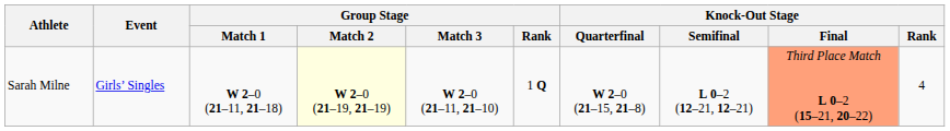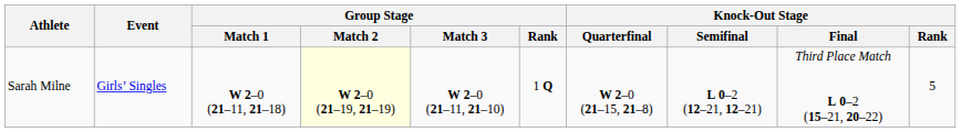Sarah Milne | Knock-Out Stage / Final: lightsalmon background -> no background
Sarah Milne | Knock-Out Stage / Rank: 4 -> 5
